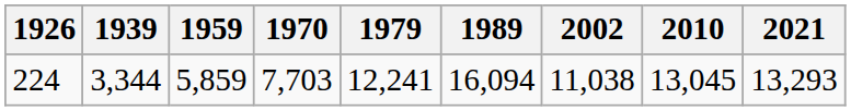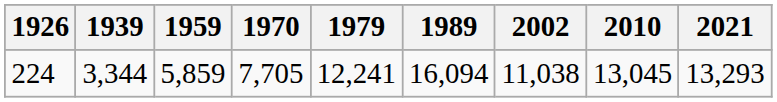224 | 1970: 7,703 -> 7,705
